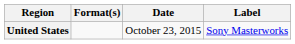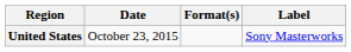columns swapped: Date <-> Format(s)
